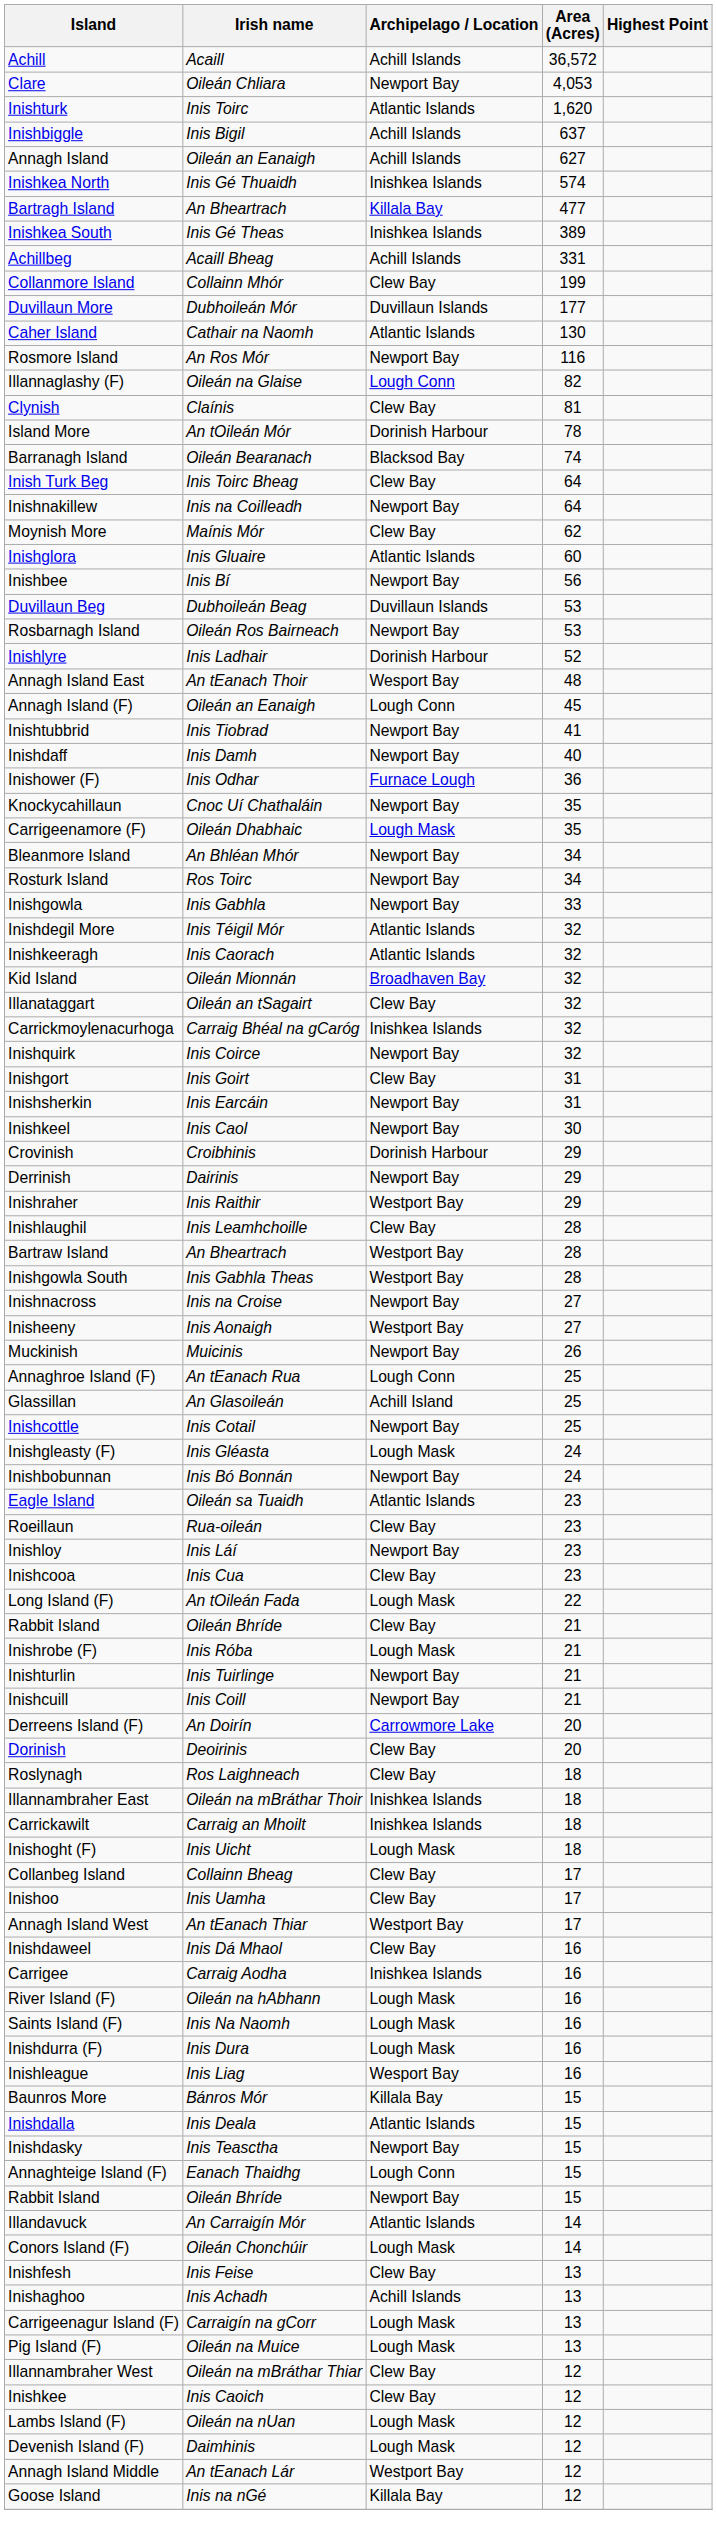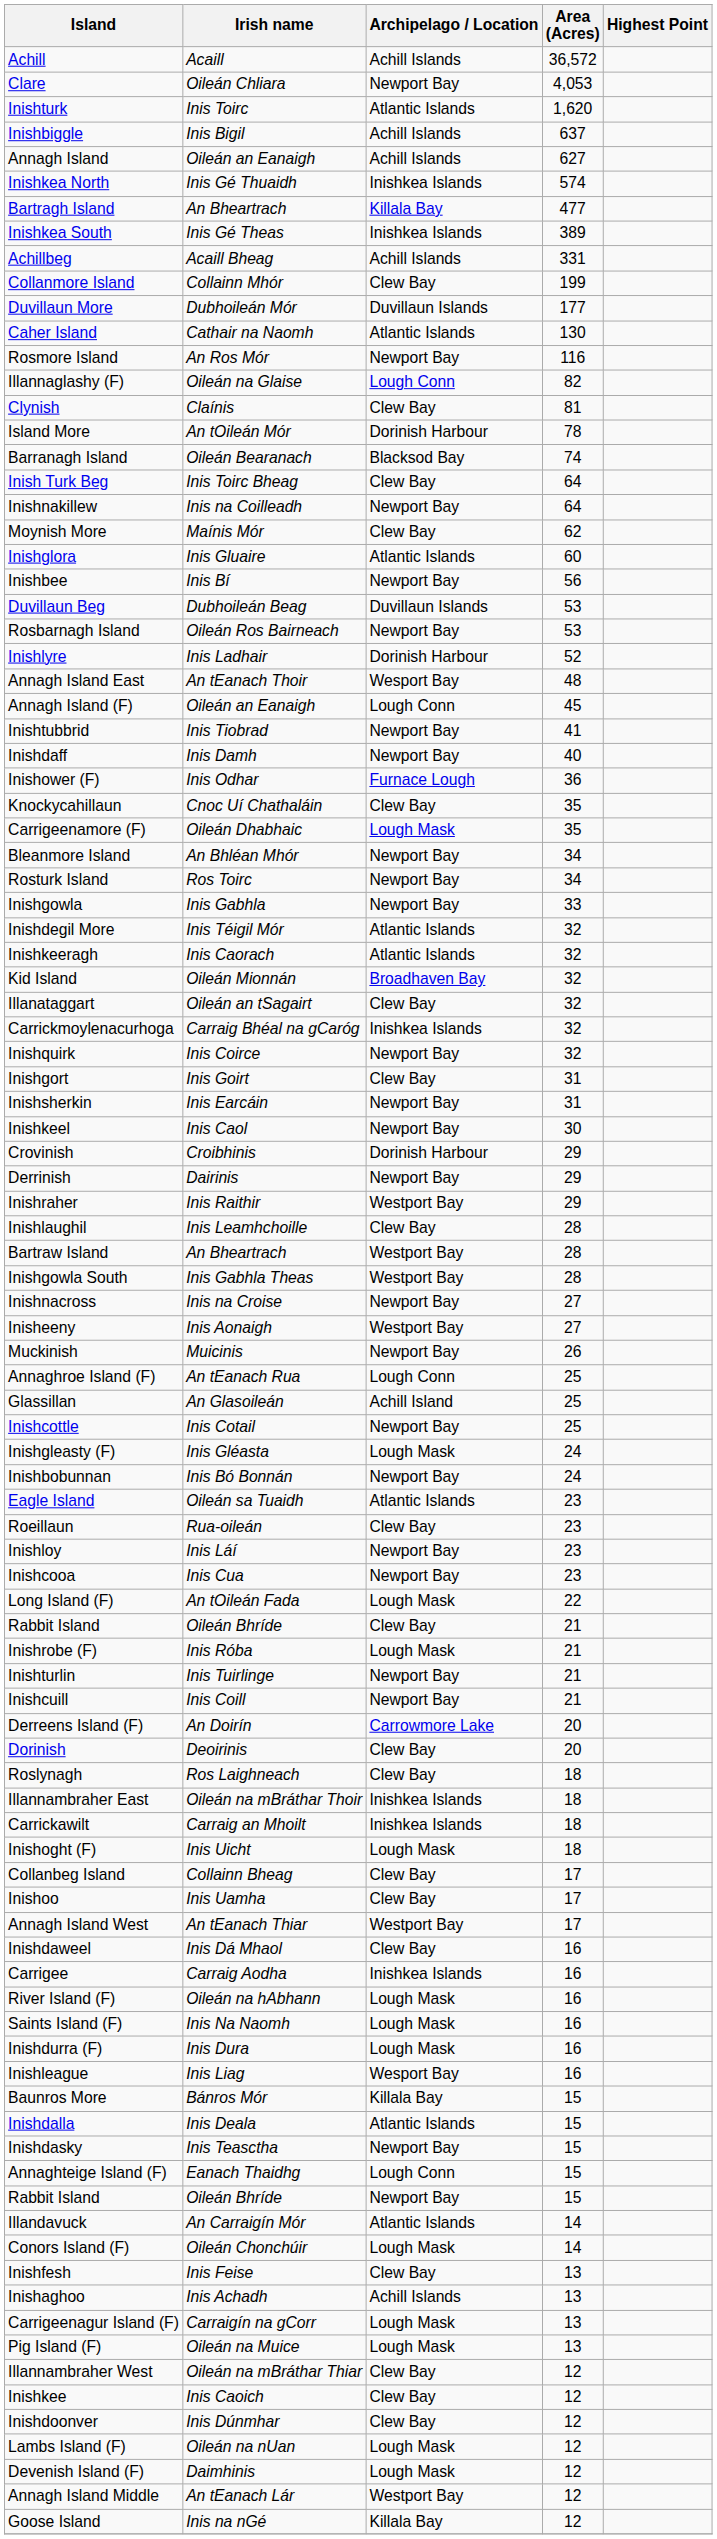Knockycahillaun | Archipelago / Location: Newport Bay -> Clew Bay
Inishcooa | Archipelago / Location: Clew Bay -> Newport Bay
+ row: Inishdoonver | Inis Dúnmhar | Clew Bay | 12
